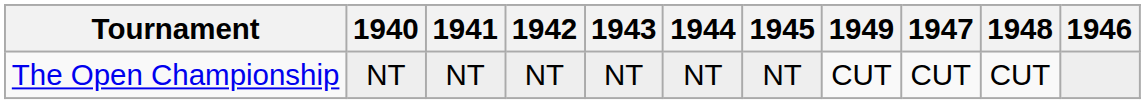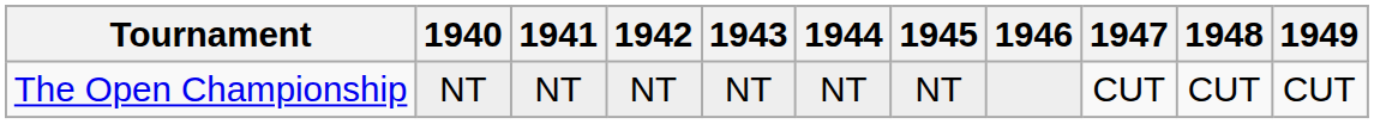columns swapped: 1946 <-> 1949
